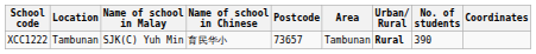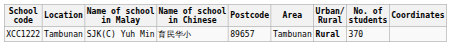XCC1222 | Postcode: 73657 -> 89657
XCC1222 | No. of students: 390 -> 370
